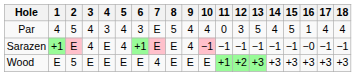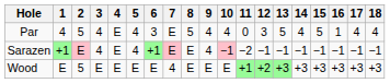Par | 4: 3 -> E
Sarazen | 11: −1 -> −2
Sarazen | 16: −0 -> −1
